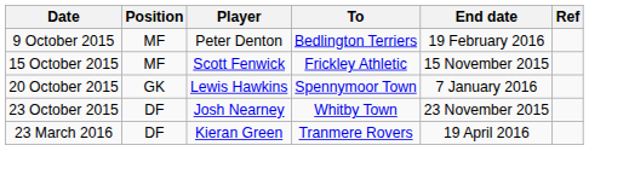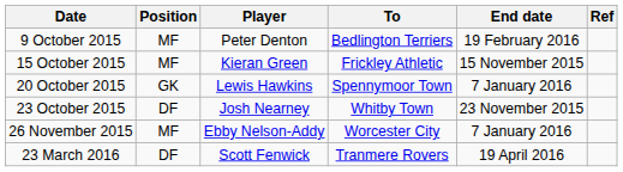15 October 2015 | Player: Scott Fenwick -> Kieran Green
+ row: 26 November 2015 | MF | Ebby Nelson-Addy | Worcester City | 7 January 2016
23 March 2016 | Player: Kieran Green -> Scott Fenwick
